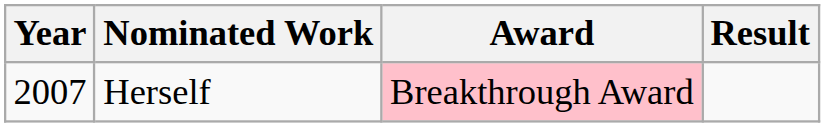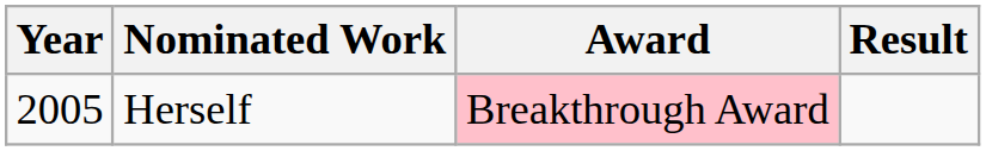Herself | Year: 2007 -> 2005
